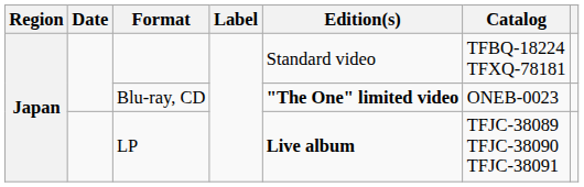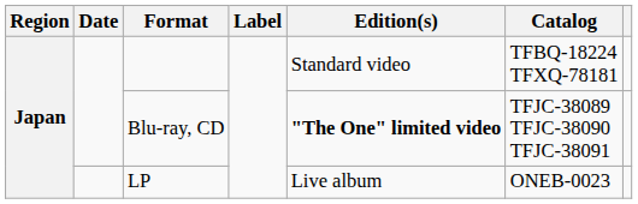Blu-ray, CD | Catalog: ONEB-0023 -> TFJC-38089 TFJC-38090 TFJC-38091
LP | Edition(s): bold -> normal
LP | Catalog: TFJC-38089 TFJC-38090 TFJC-38091 -> ONEB-0023
